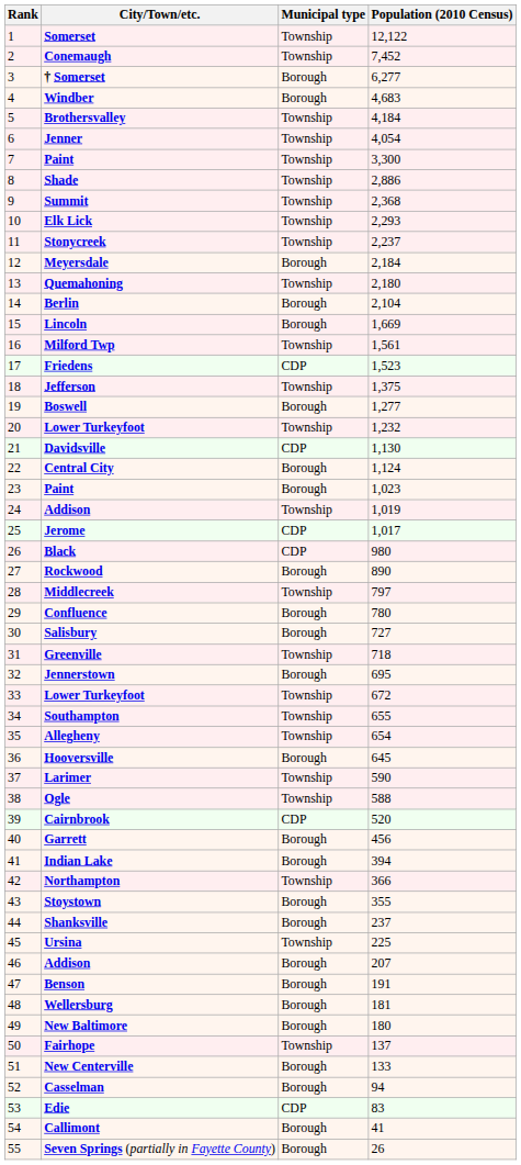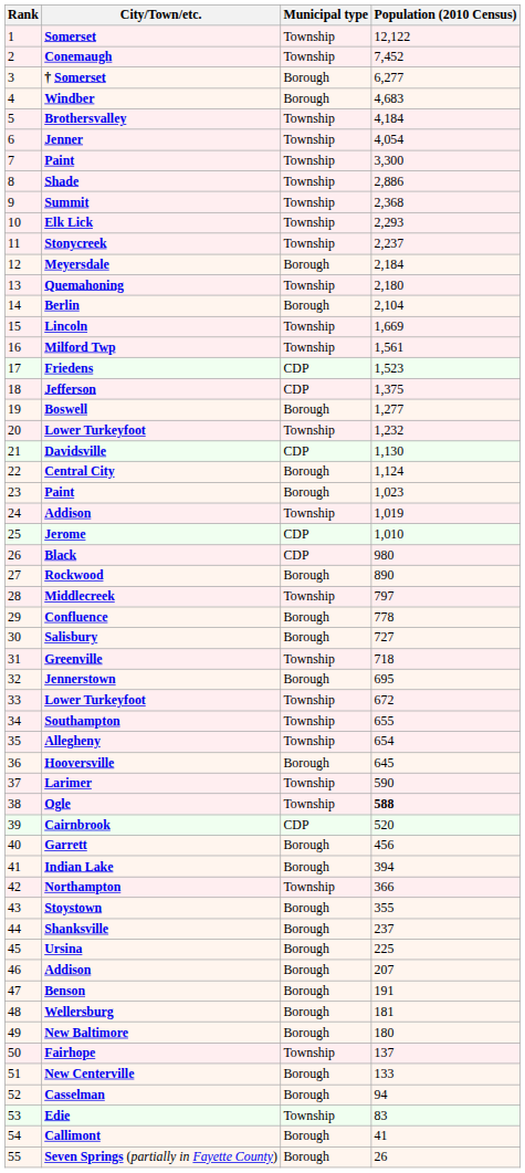Lincoln | Municipal type: Borough -> Township
Jefferson | Municipal type: Township -> CDP
Jerome | Population (2010 Census): 1,017 -> 1,010
Confluence | Population (2010 Census): 780 -> 778
Ogle | Population (2010 Census): normal -> bold
Ursina | Municipal type: Township -> Borough
Edie | Municipal type: CDP -> Township
